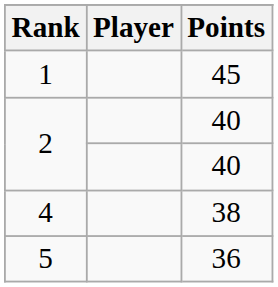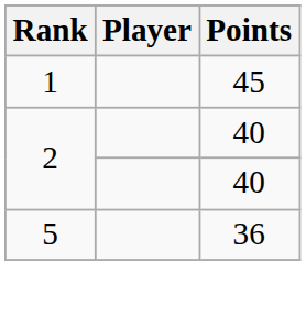- row: 4 | 38
